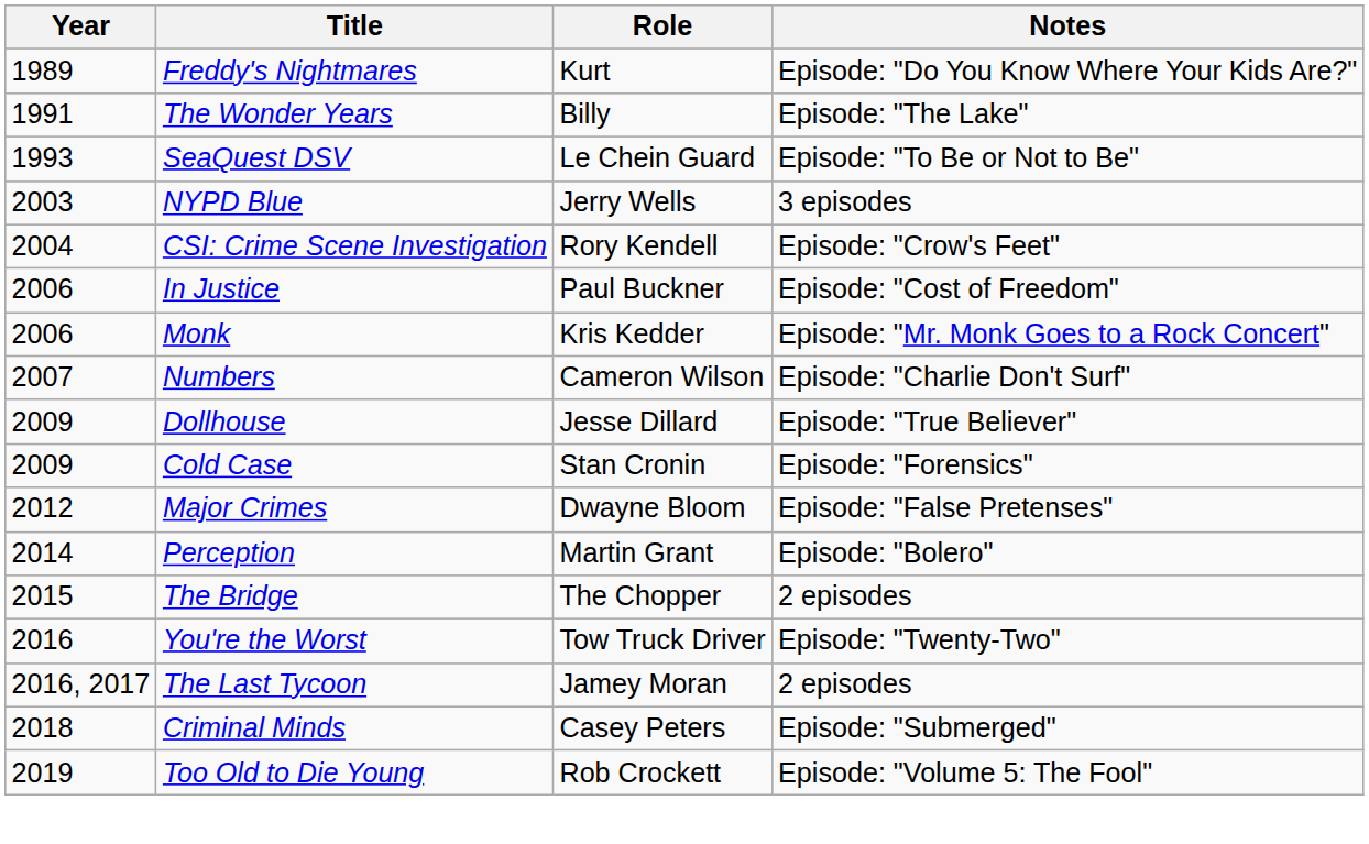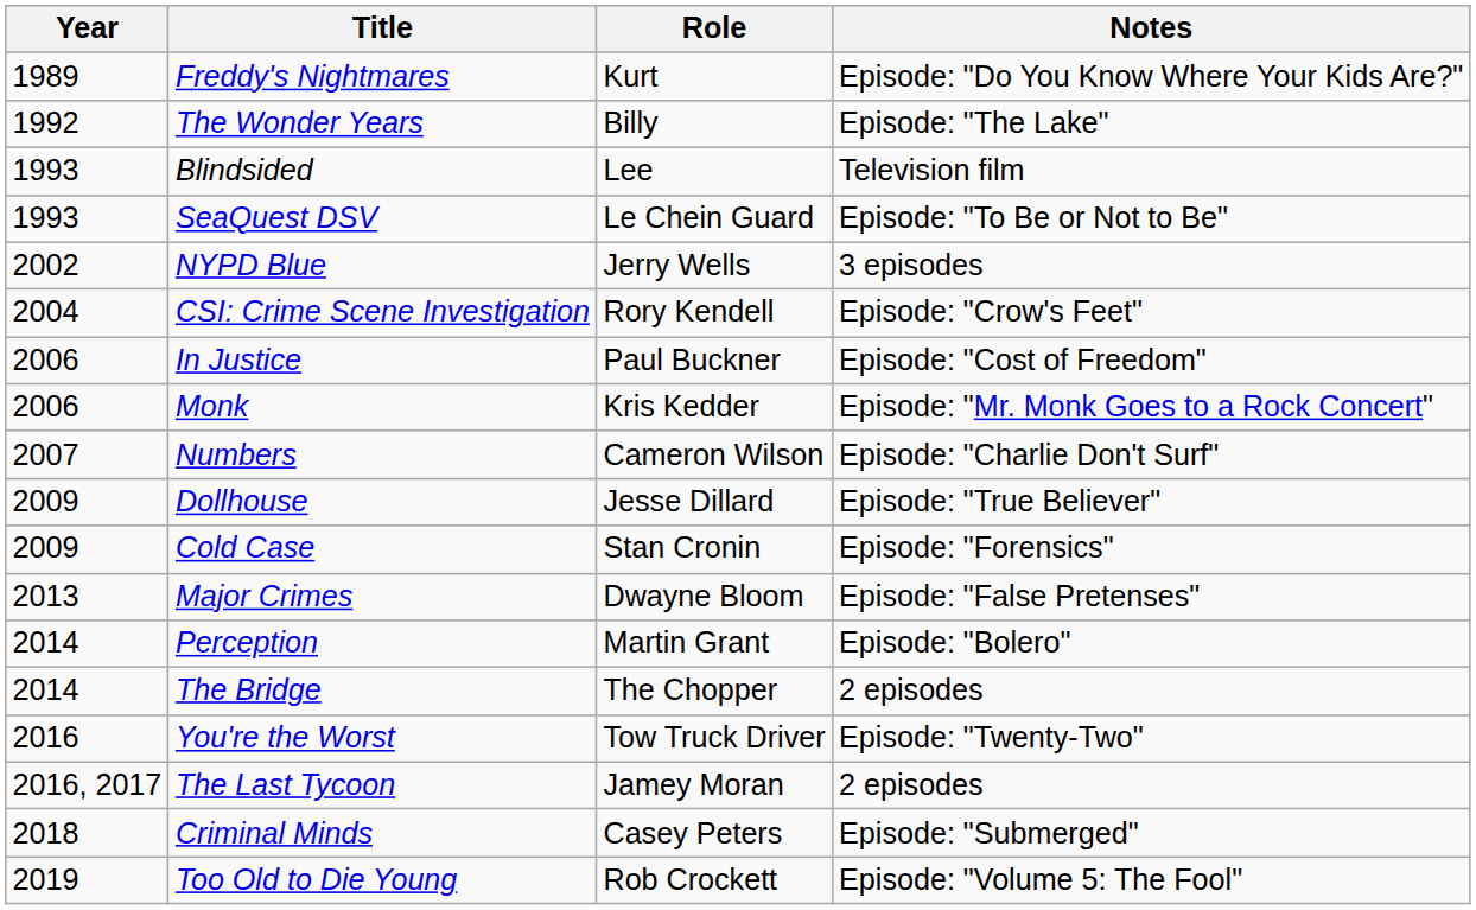The Wonder Years | Year: 1991 -> 1992
+ row: 1993 | Blindsided | Lee | Television film
NYPD Blue | Year: 2003 -> 2002
Major Crimes | Year: 2012 -> 2013
The Bridge | Year: 2015 -> 2014
